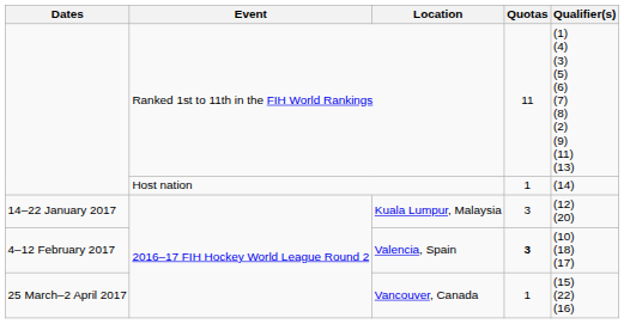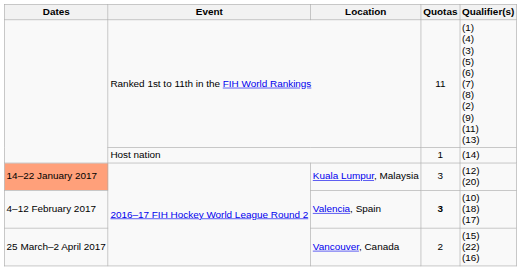Kuala Lumpur, Malaysia | Dates: no background -> lightsalmon background
Vancouver, Canada | Quotas: 1 -> 2
